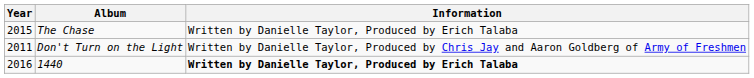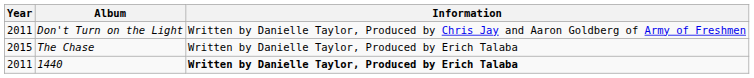rows swapped: Don't Turn on the Light <-> The Chase
1440 | Year: 2016 -> 2011
